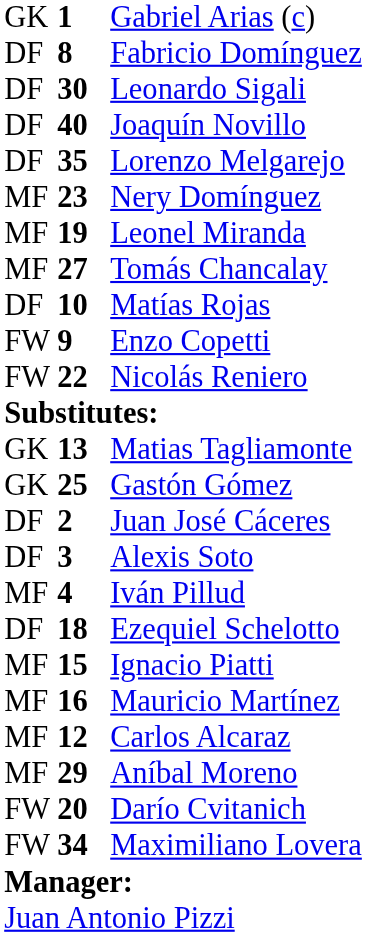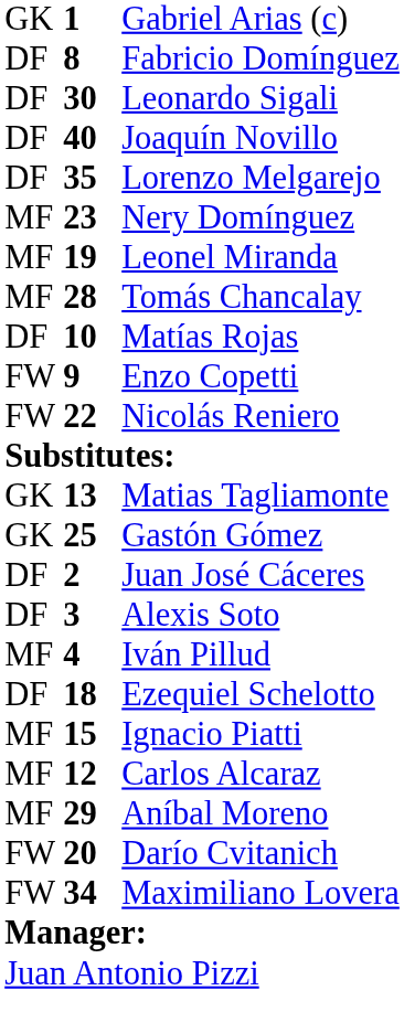Tomás Chancalay | column 2: 27 -> 28
- row: MF | 16 | Mauricio Martínez
